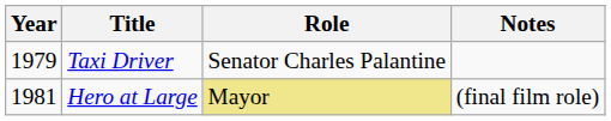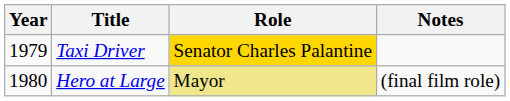Taxi Driver | Role: no background -> gold background
Hero at Large | Year: 1981 -> 1980
